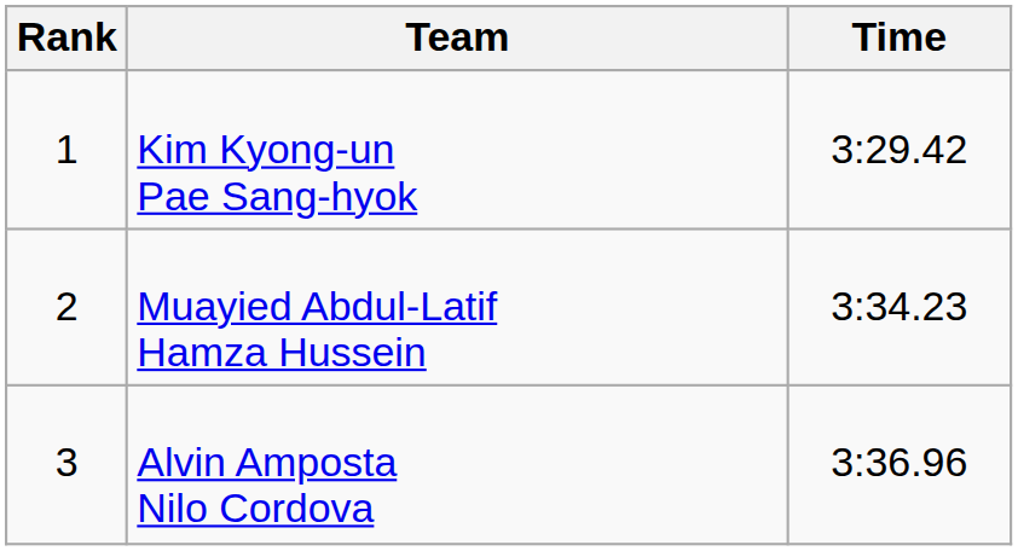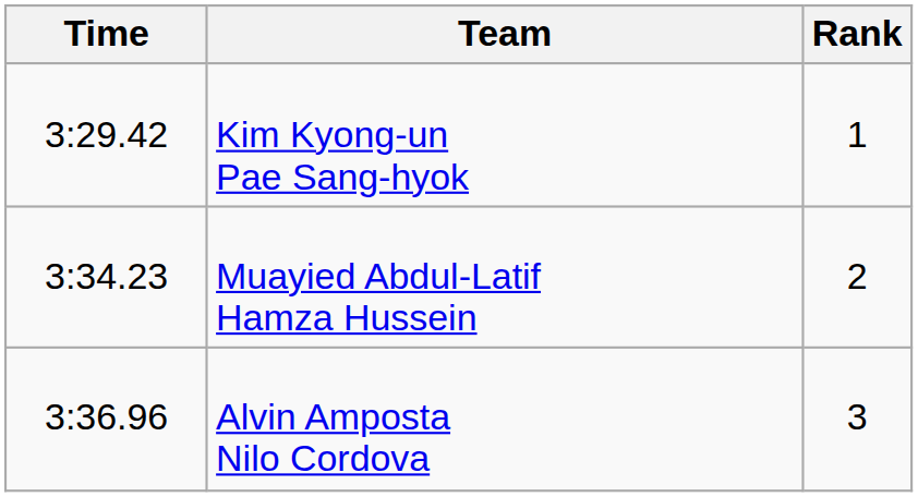columns swapped: Rank <-> Time
